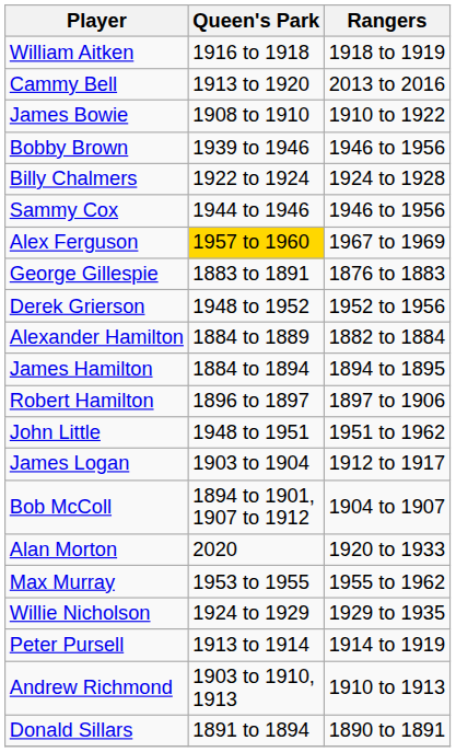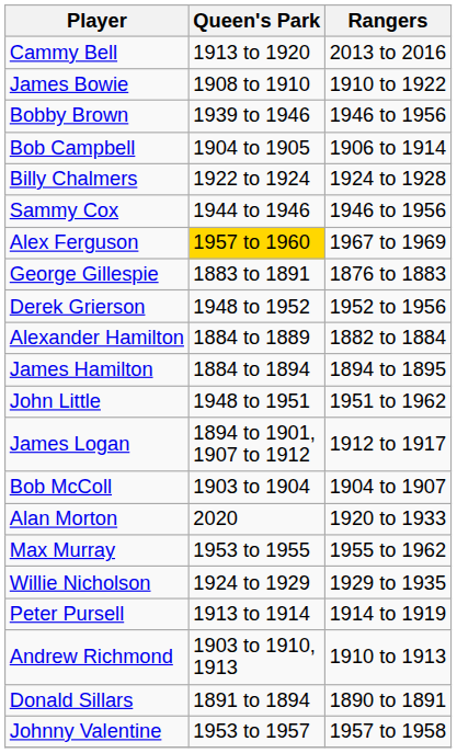- row: William Aitken | 1916 to 1918 | 1918 to 1919
+ row: Bob Campbell | 1904 to 1905 | 1906 to 1914
- row: Robert Hamilton | 1896 to 1897 | 1897 to 1906
James Logan | Queen's Park: 1903 to 1904 -> 1894 to 1901, 1907 to 1912
Bob McColl | Queen's Park: 1894 to 1901, 1907 to 1912 -> 1903 to 1904
+ row: Johnny Valentine | 1953 to 1957 | 1957 to 1958
